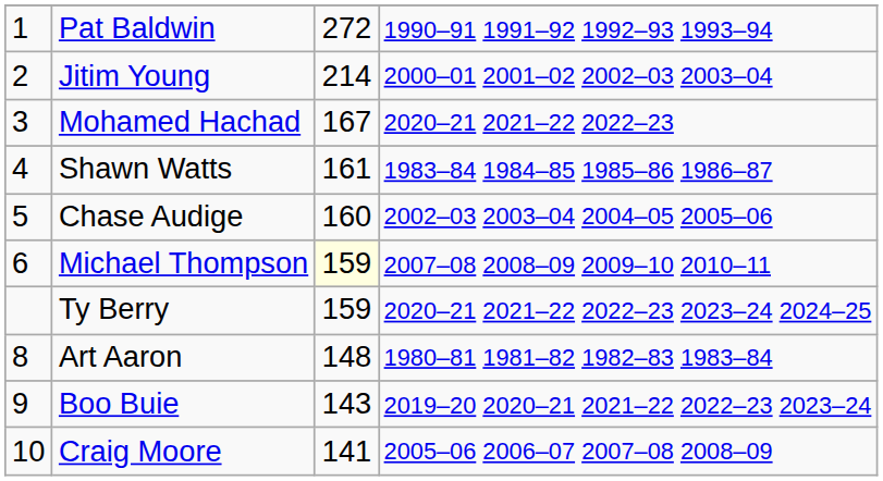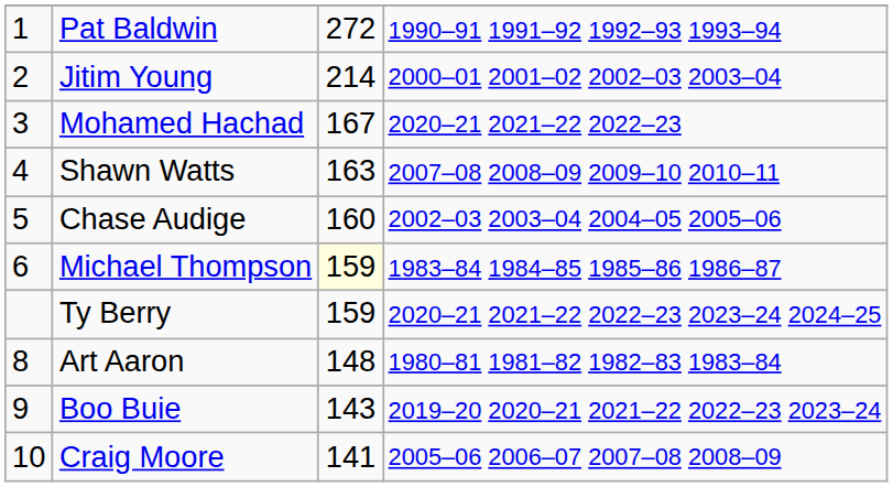Shawn Watts | column 3: 161 -> 163
Shawn Watts | column 4: 1983–84 1984–85 1985–86 1986–87 -> 2007–08 2008–09 2009–10 2010–11
Michael Thompson | column 4: 2007–08 2008–09 2009–10 2010–11 -> 1983–84 1984–85 1985–86 1986–87
